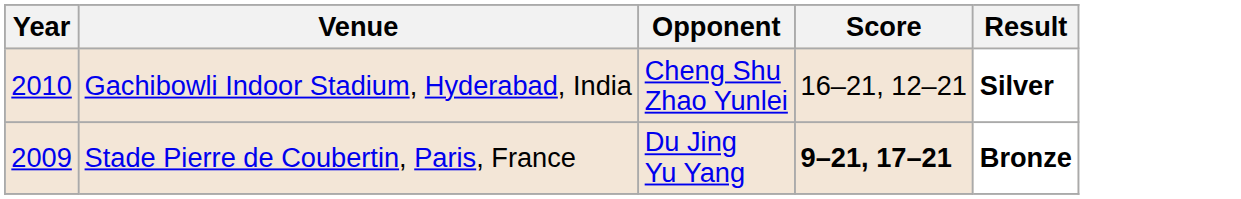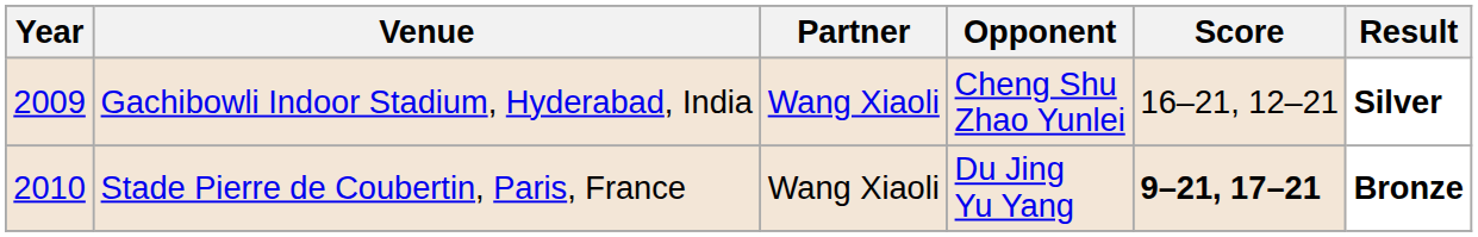+ column: Partner | Wang Xiaoli | Wang Xiaoli
Gachibowli Indoor Stadium, Hyderabad, India | Year: 2010 -> 2009
Stade Pierre de Coubertin, Paris, France | Year: 2009 -> 2010
